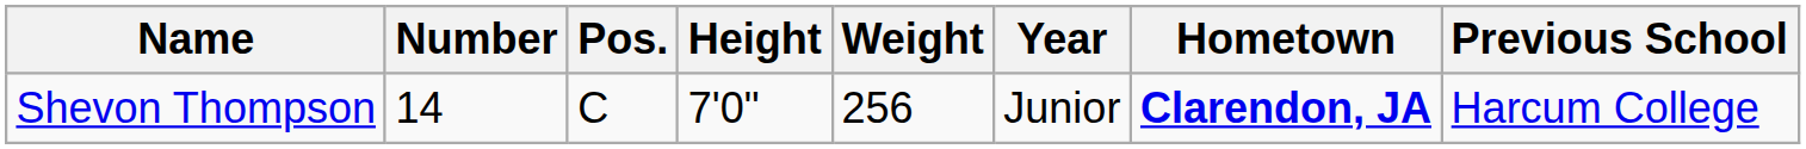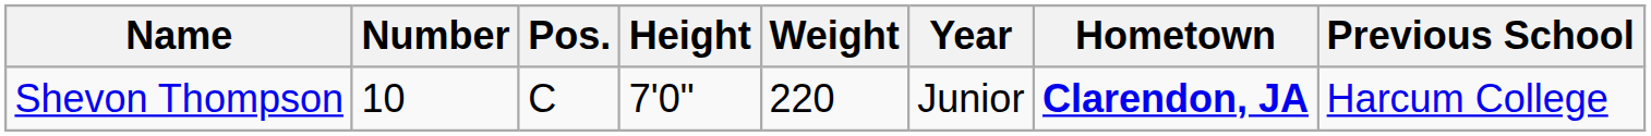Shevon Thompson | Number: 14 -> 10
Shevon Thompson | Weight: 256 -> 220
